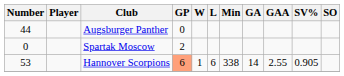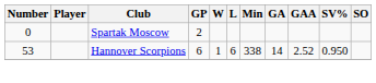- row: 44 | Augsburger Panther | 0
Hannover Scorpions | GP: lightsalmon background -> no background
Hannover Scorpions | GAA: 2.55 -> 2.52
Hannover Scorpions | SV%: 0.905 -> 0.950
